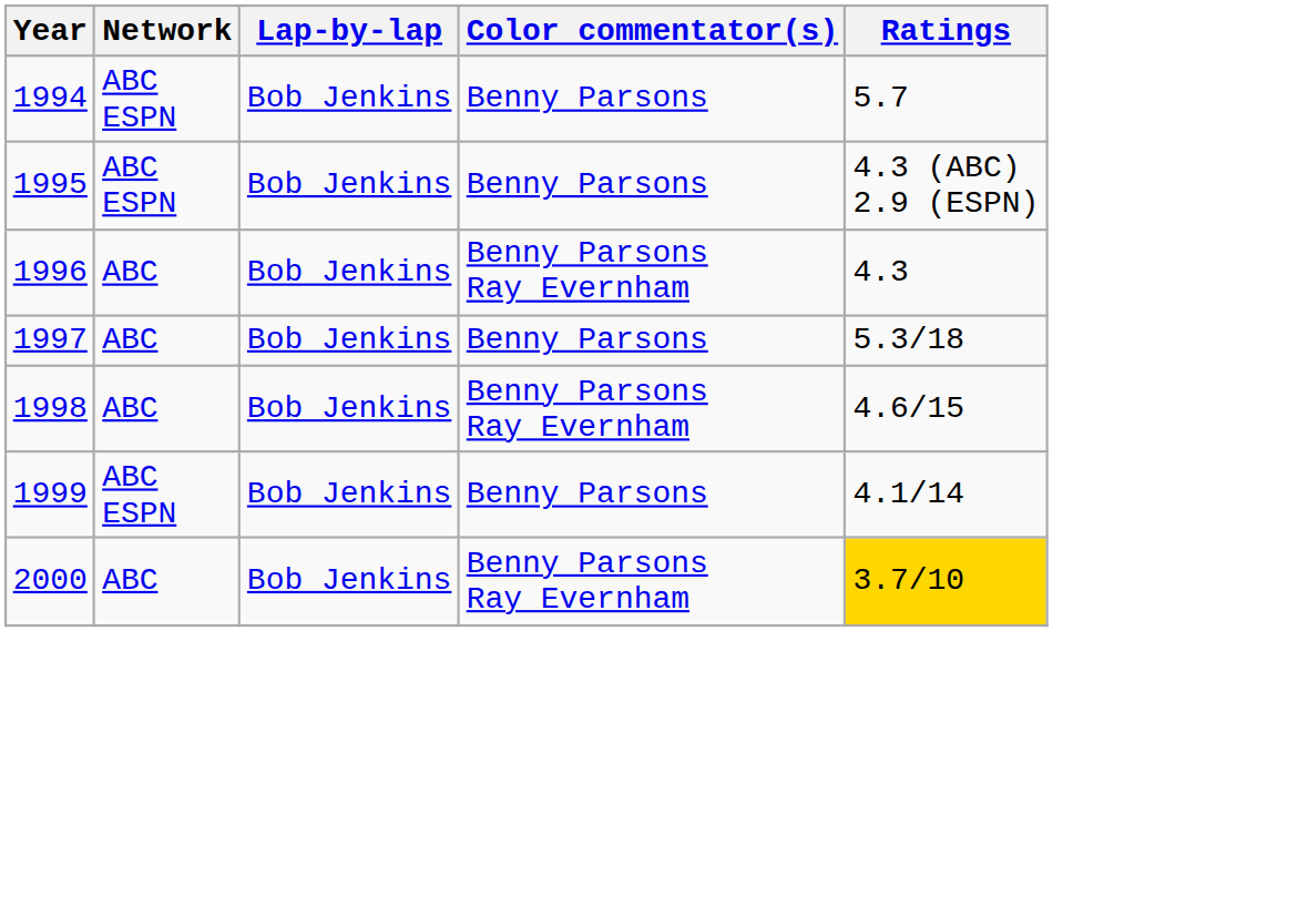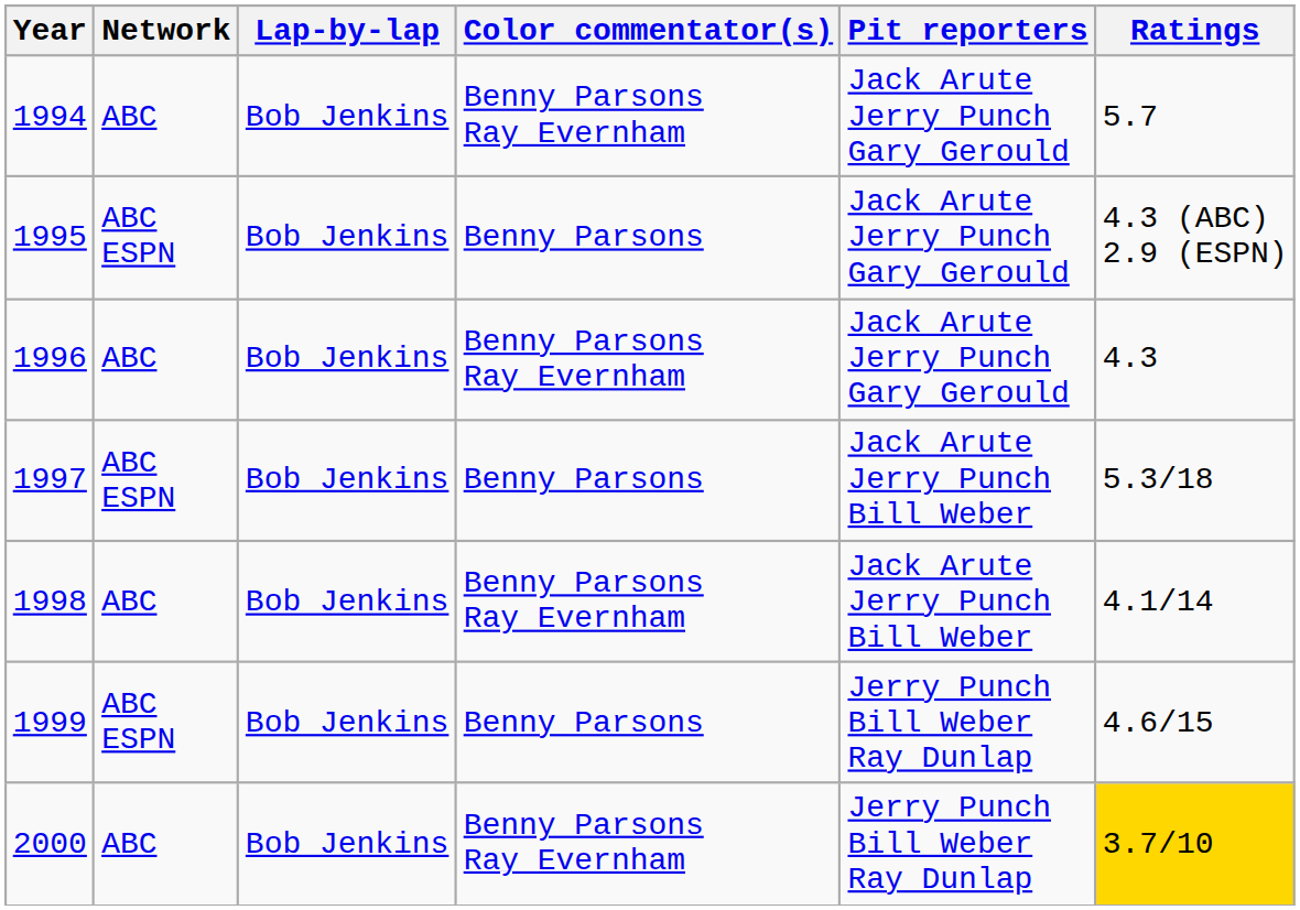+ column: Pit reporters | Jack Arute Jerry Punch Gary Gerould | Jack Arute Jerry Punch Gary Gerould | Jack Arute Jerry Punch Gary Gerould | Jack Arute Jerry Punch Bill Weber | Jack Arute Jerry Punch Bill Weber | Jerry Punch Bill Weber Ray Dunlap | Jerry Punch Bill Weber Ray Dunlap
1994 | Network: ABC ESPN -> ABC
1994 | Color commentator(s): Benny Parsons -> Benny Parsons Ray Evernham
1997 | Network: ABC -> ABC ESPN
1998 | Ratings: 4.6/15 -> 4.1/14
1999 | Ratings: 4.1/14 -> 4.6/15
